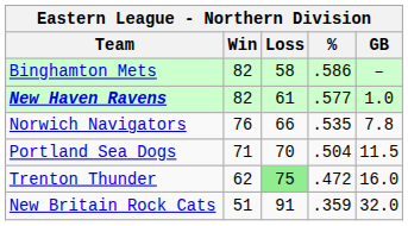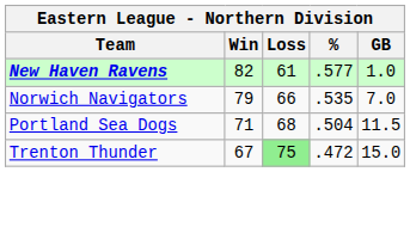- row: Binghamton Mets | 82 | 58 | .586 | –
Norwich Navigators | Win: 76 -> 79
Norwich Navigators | GB: 7.8 -> 7.0
Portland Sea Dogs | Loss: 70 -> 68
Trenton Thunder | Win: 62 -> 67
Trenton Thunder | GB: 16.0 -> 15.0
- row: New Britain Rock Cats | 51 | 91 | .359 | 32.0
